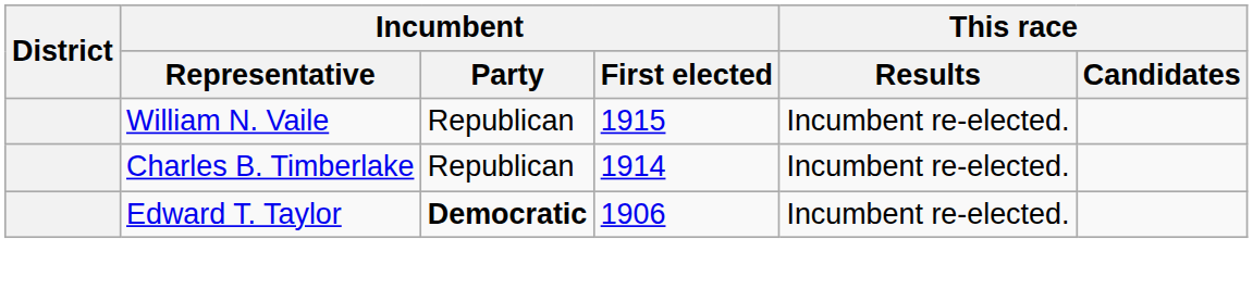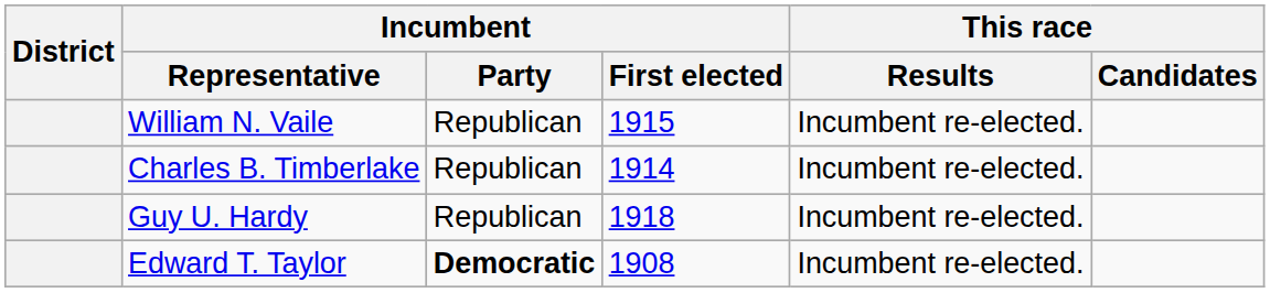+ row: Guy U. Hardy | Republican | 1918 | Incumbent re-elected.
Edward T. Taylor | Incumbent / First elected: 1906 -> 1908
